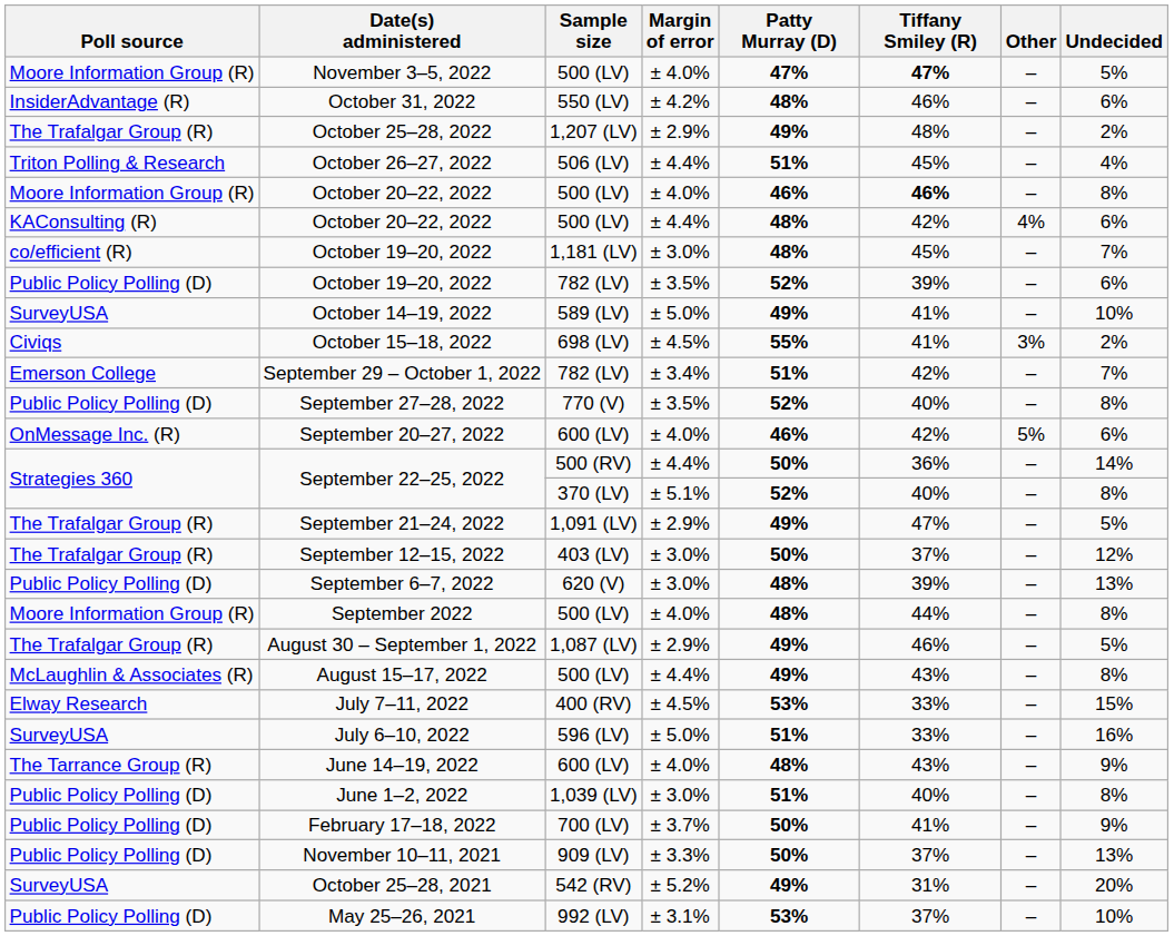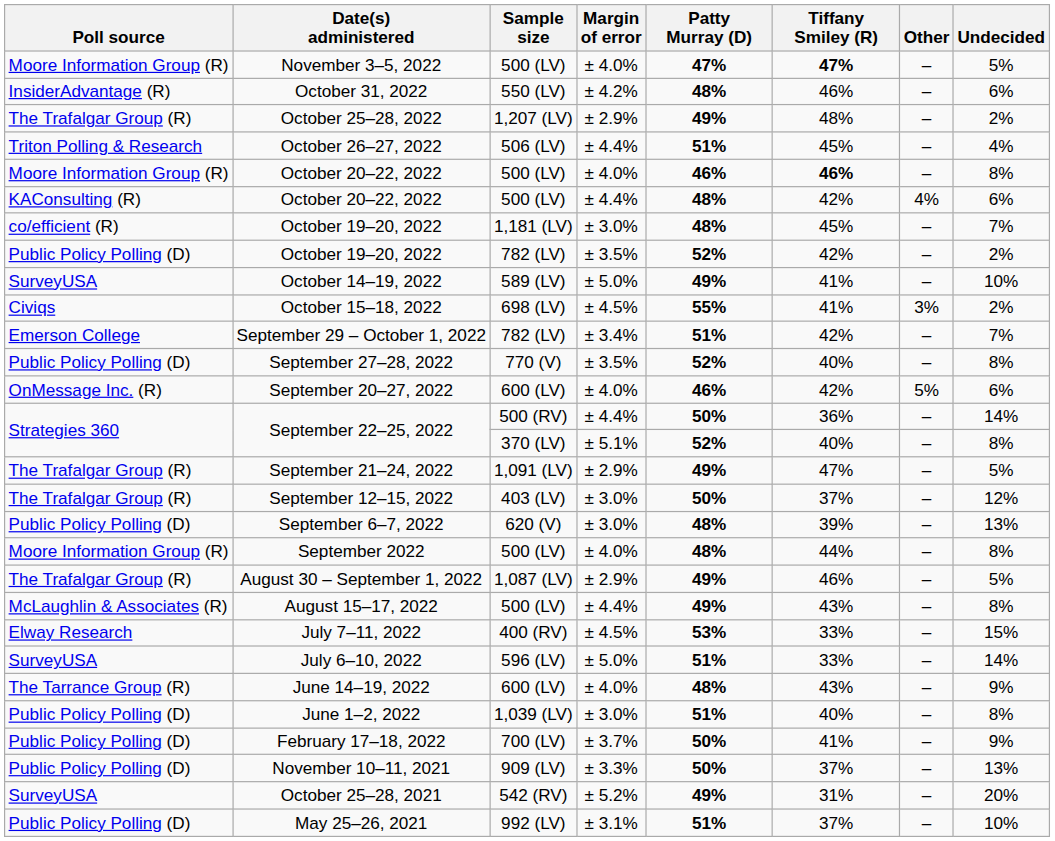October 19–20, 2022 / ± 3.5% | Tiffany Smiley (R): 39% -> 42%
October 19–20, 2022 / ± 3.5% | Undecided: 6% -> 2%
July 6–10, 2022 | Undecided: 16% -> 14%
May 25–26, 2021 | Patty Murray (D): 53% -> 51%
